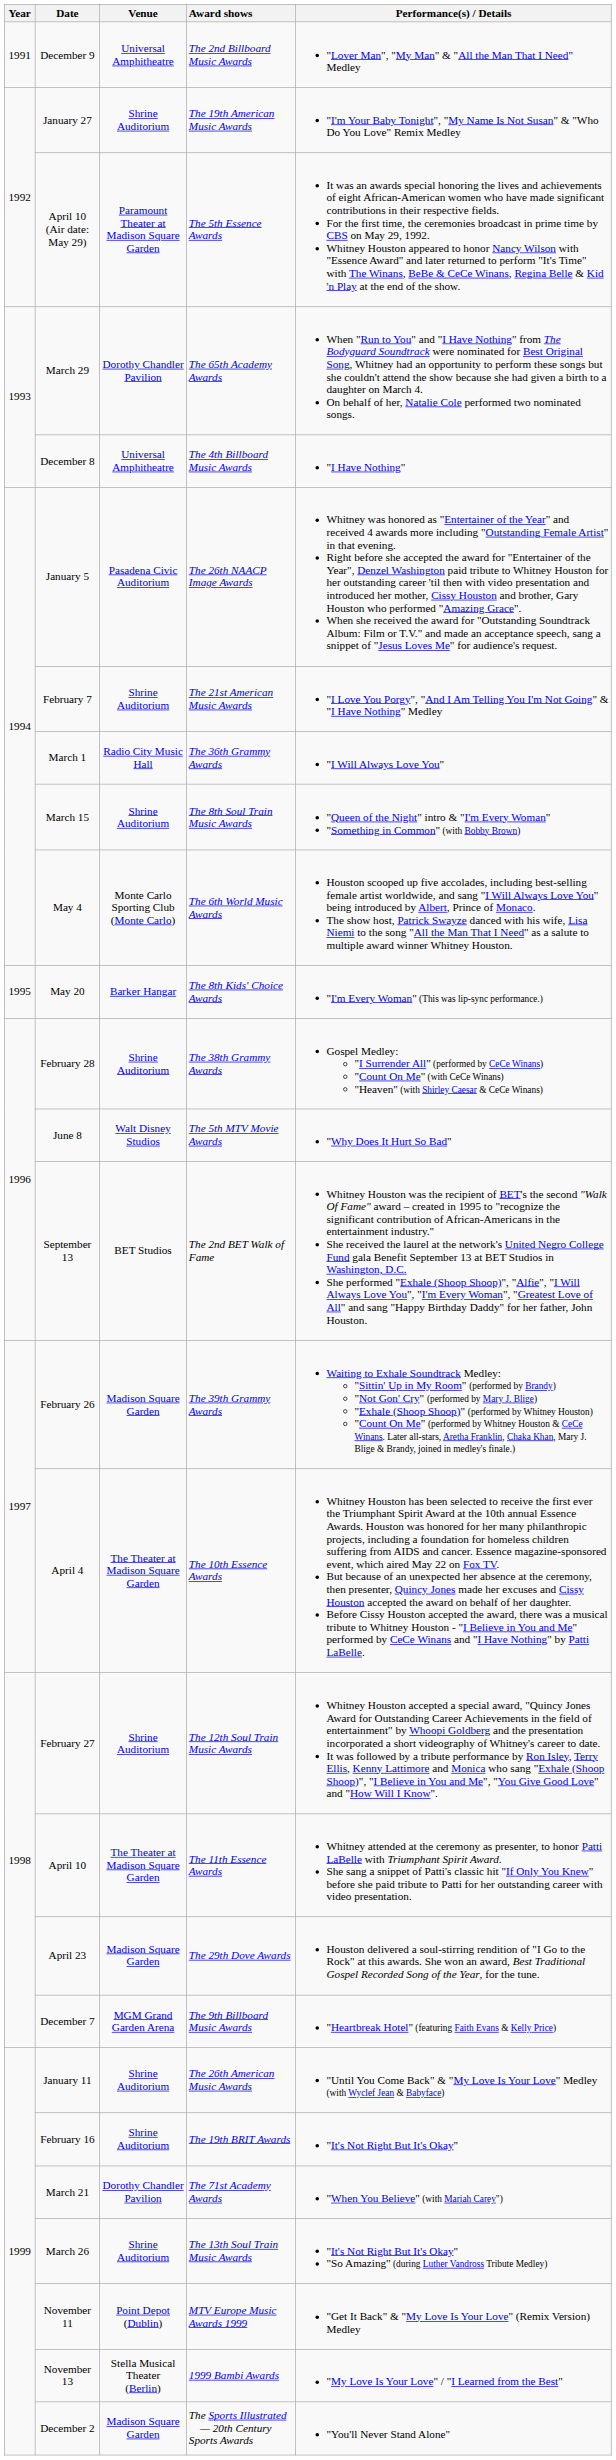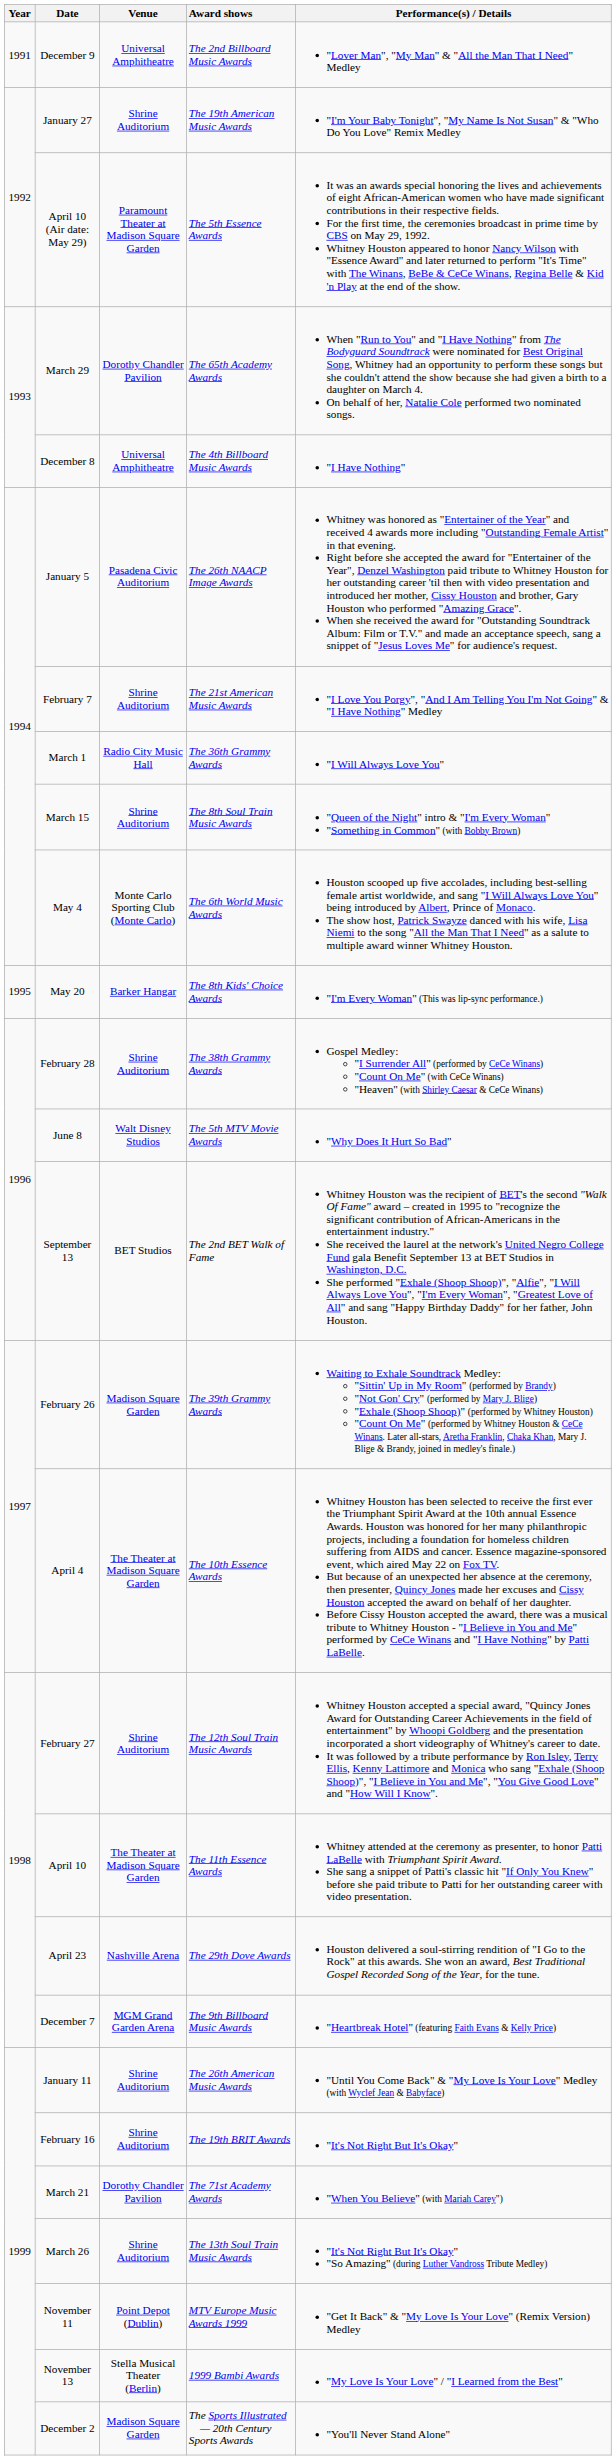April 23 | Venue: Madison Square Garden -> Nashville Arena
